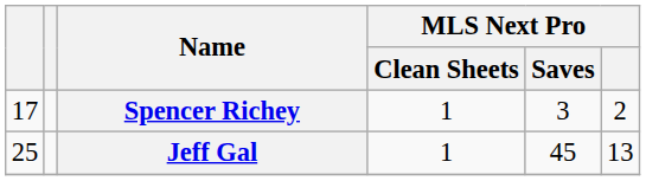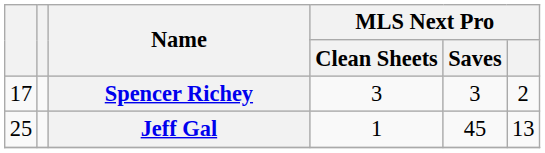Spencer Richey | MLS Next Pro / Clean Sheets: 1 -> 3
